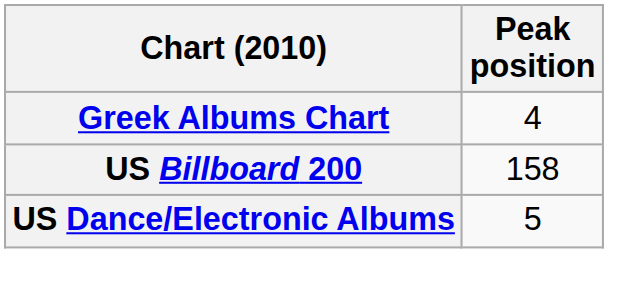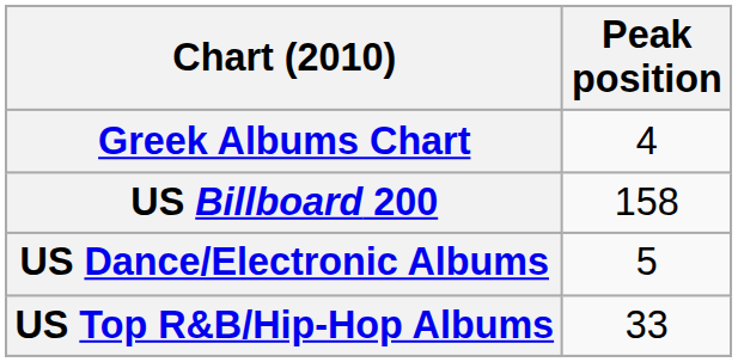+ row: US Top R&B/Hip-Hop Albums | 33
